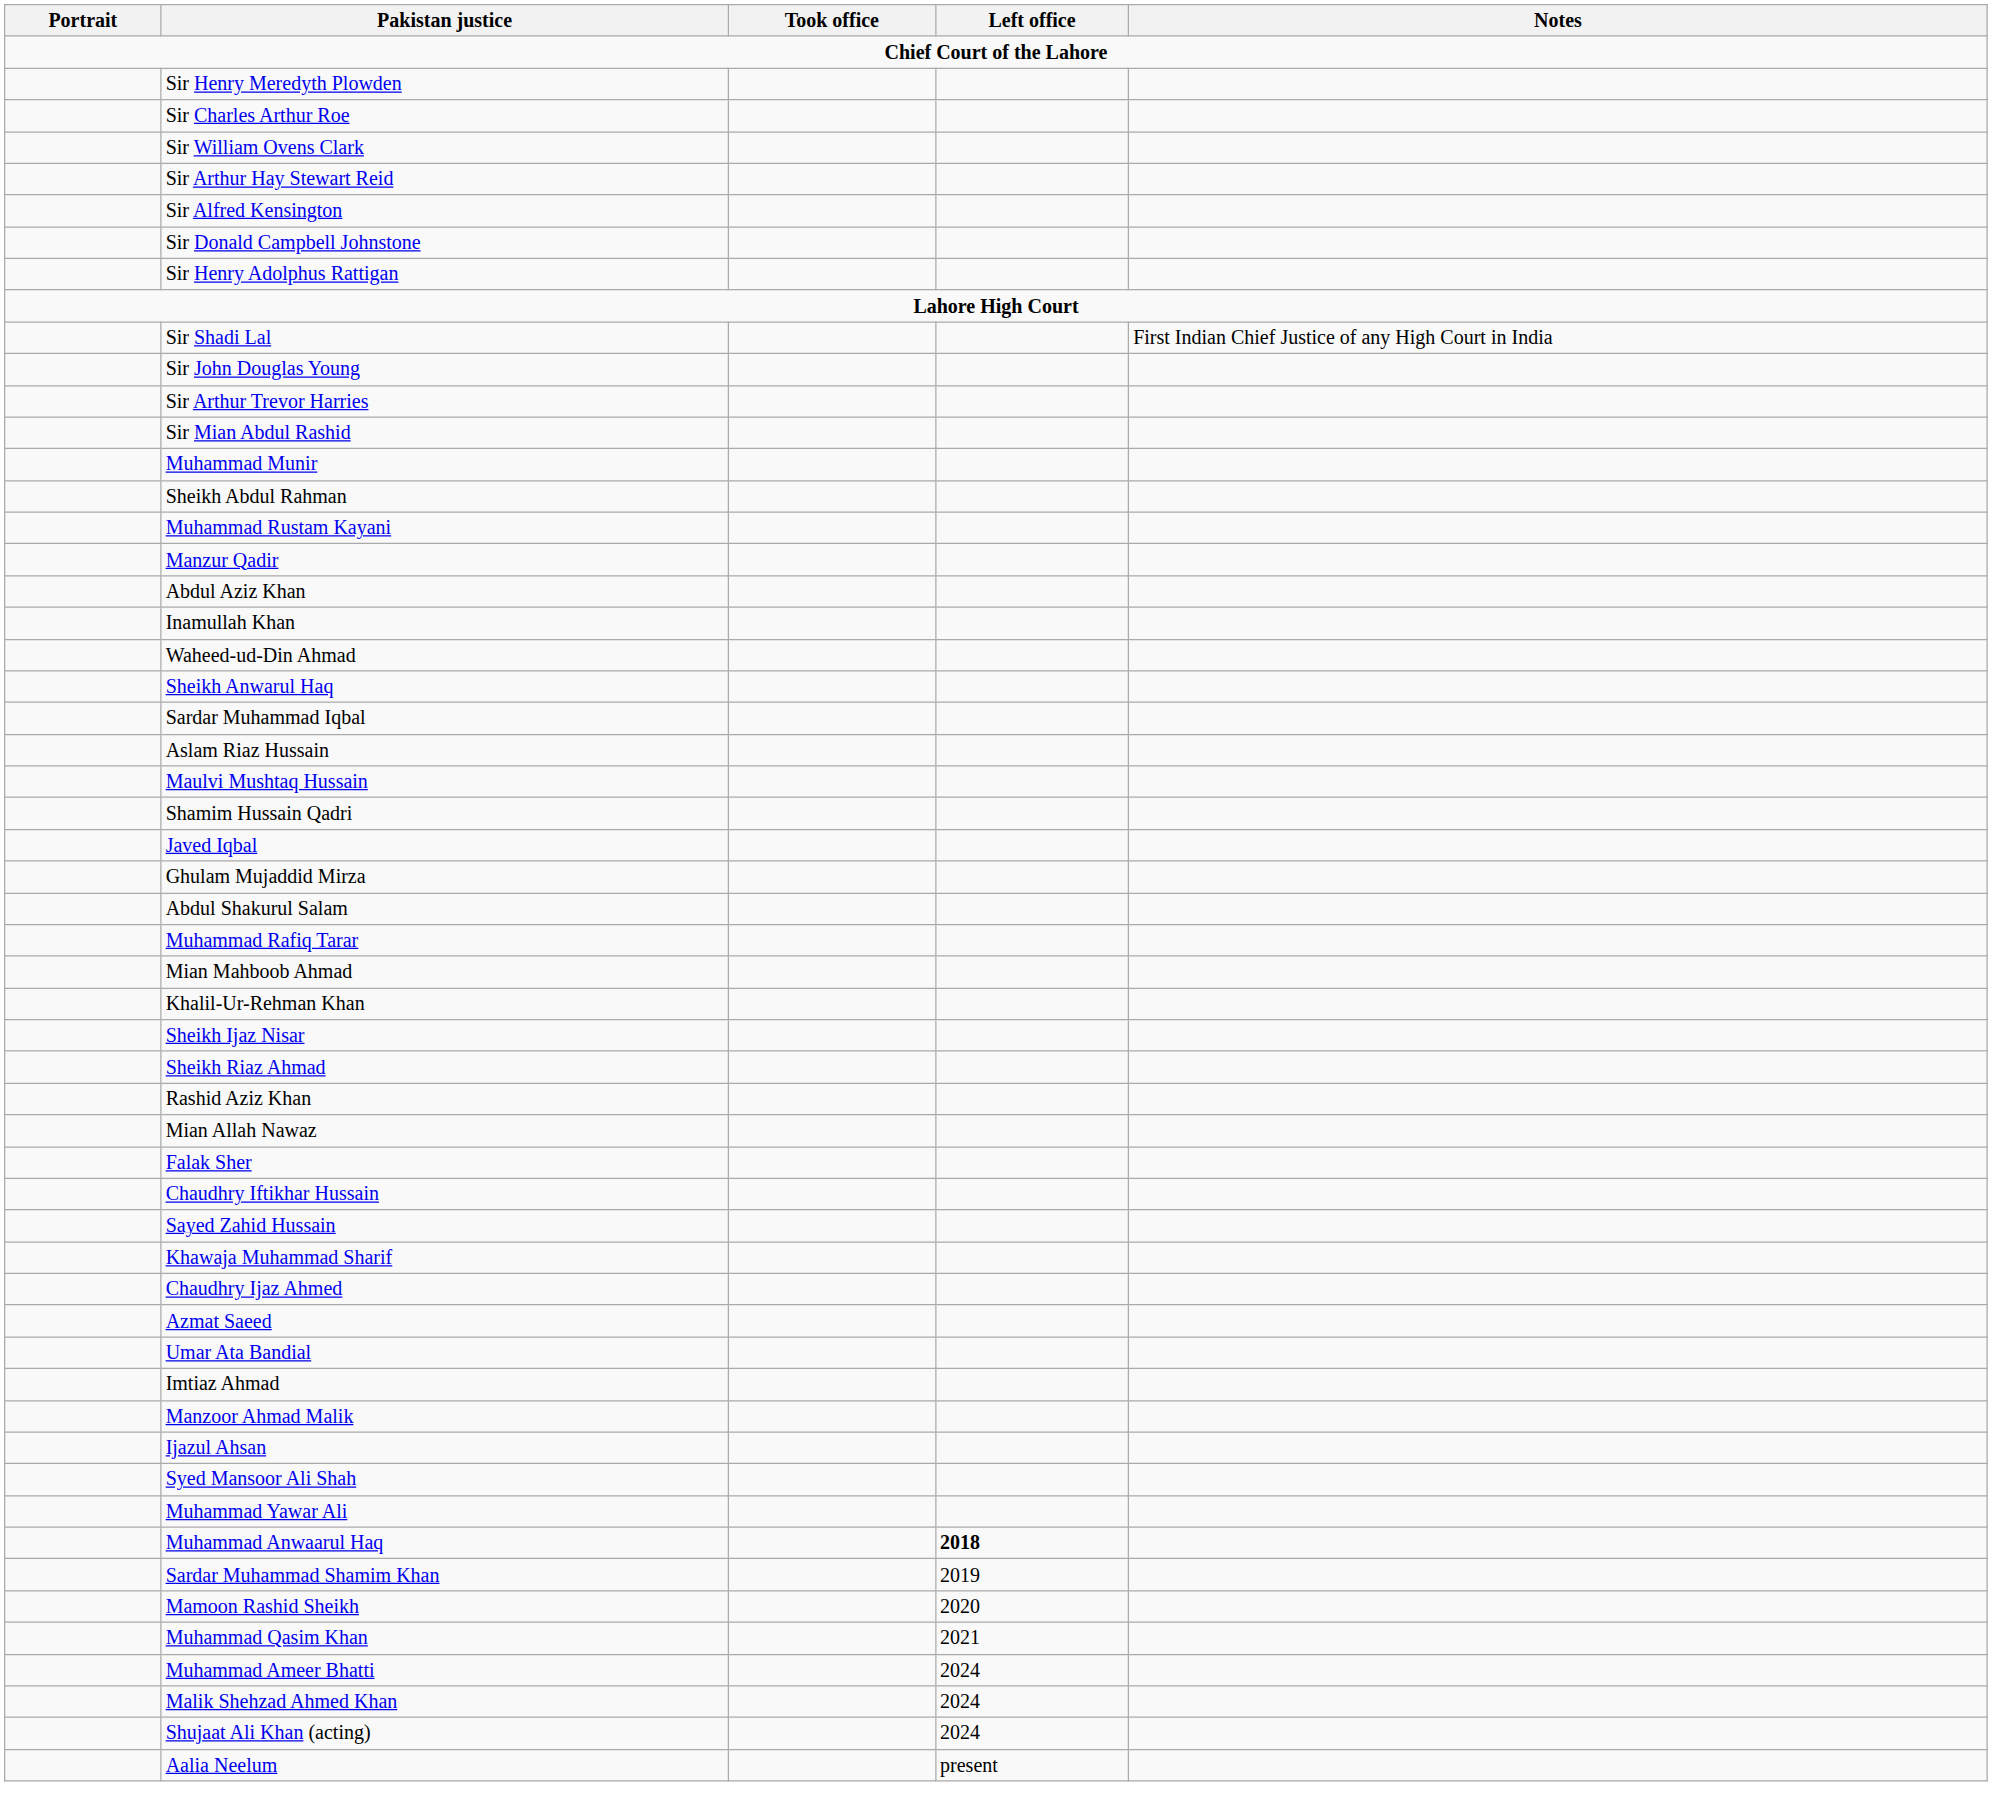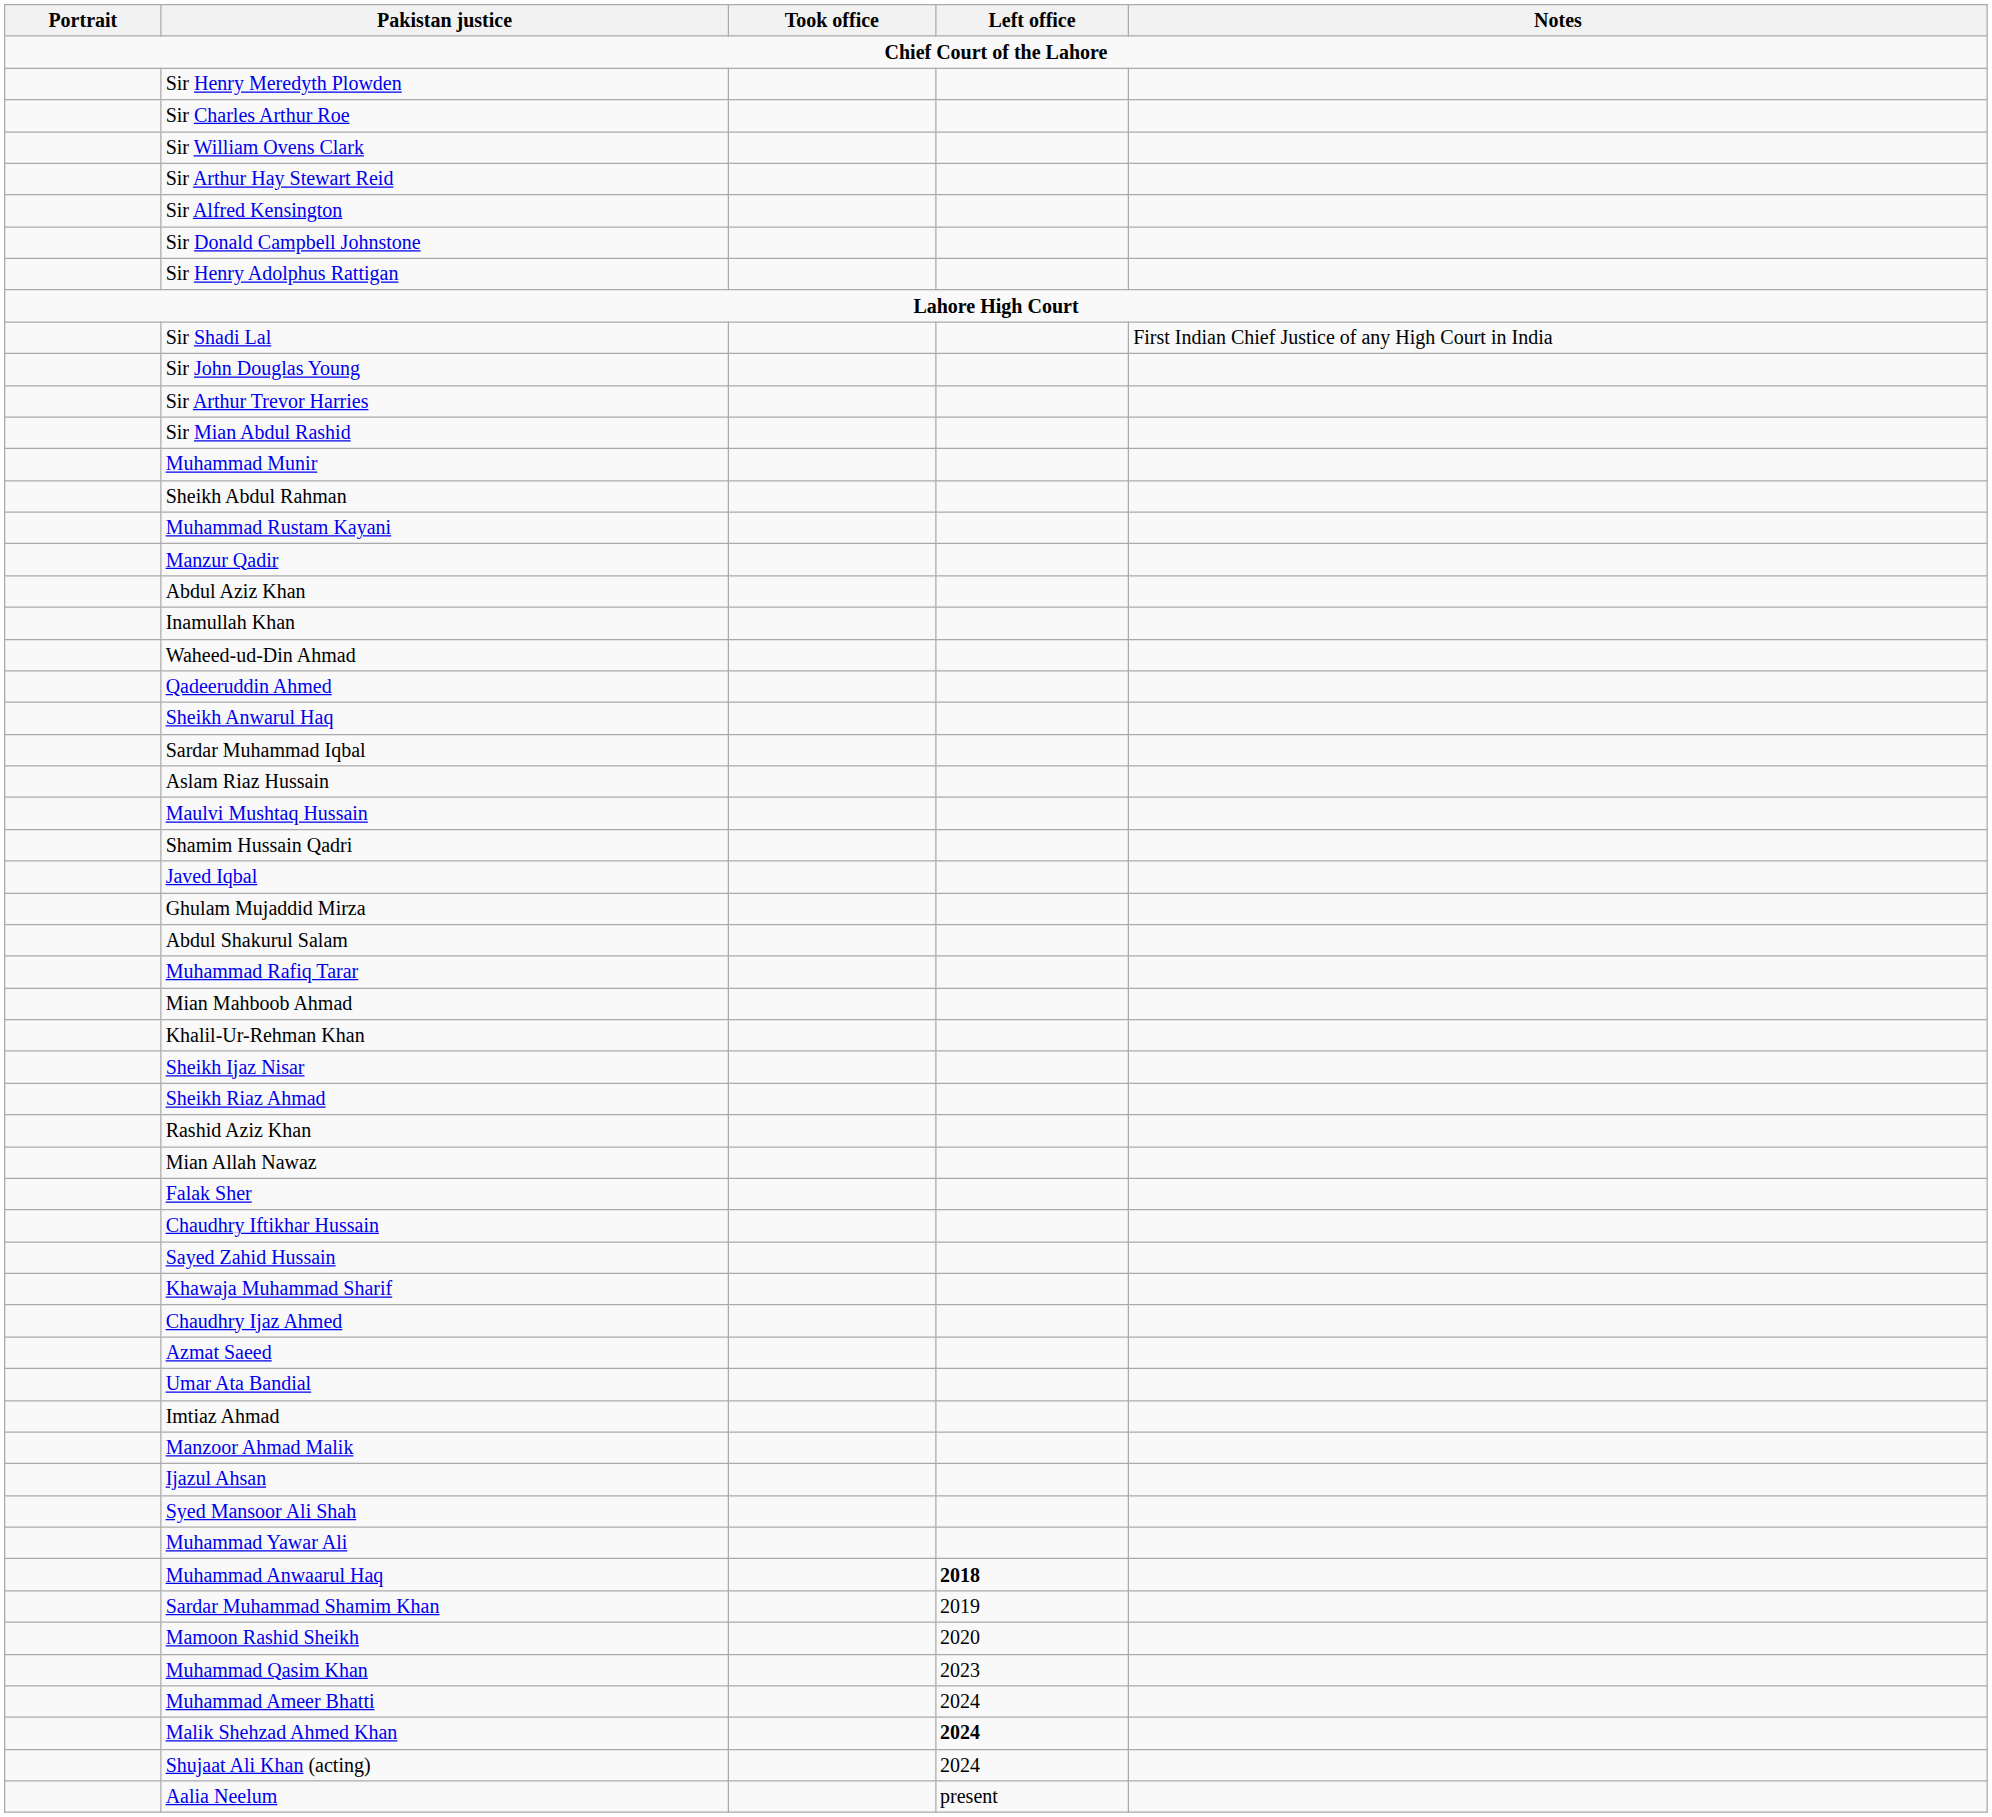+ row: Qadeeruddin Ahmed
Muhammad Qasim Khan | Left office: 2021 -> 2023
Malik Shehzad Ahmed Khan | Left office: normal -> bold
